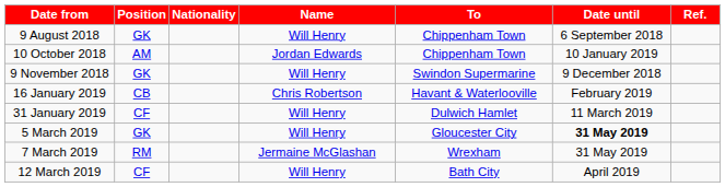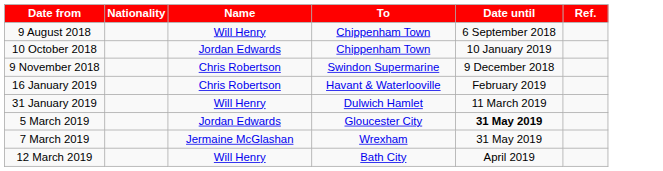- column: Position | GK | AM | GK | CB | CF | GK | RM | CF
9 November 2018 | Name: Will Henry -> Chris Robertson
5 March 2019 | Name: Will Henry -> Jordan Edwards
